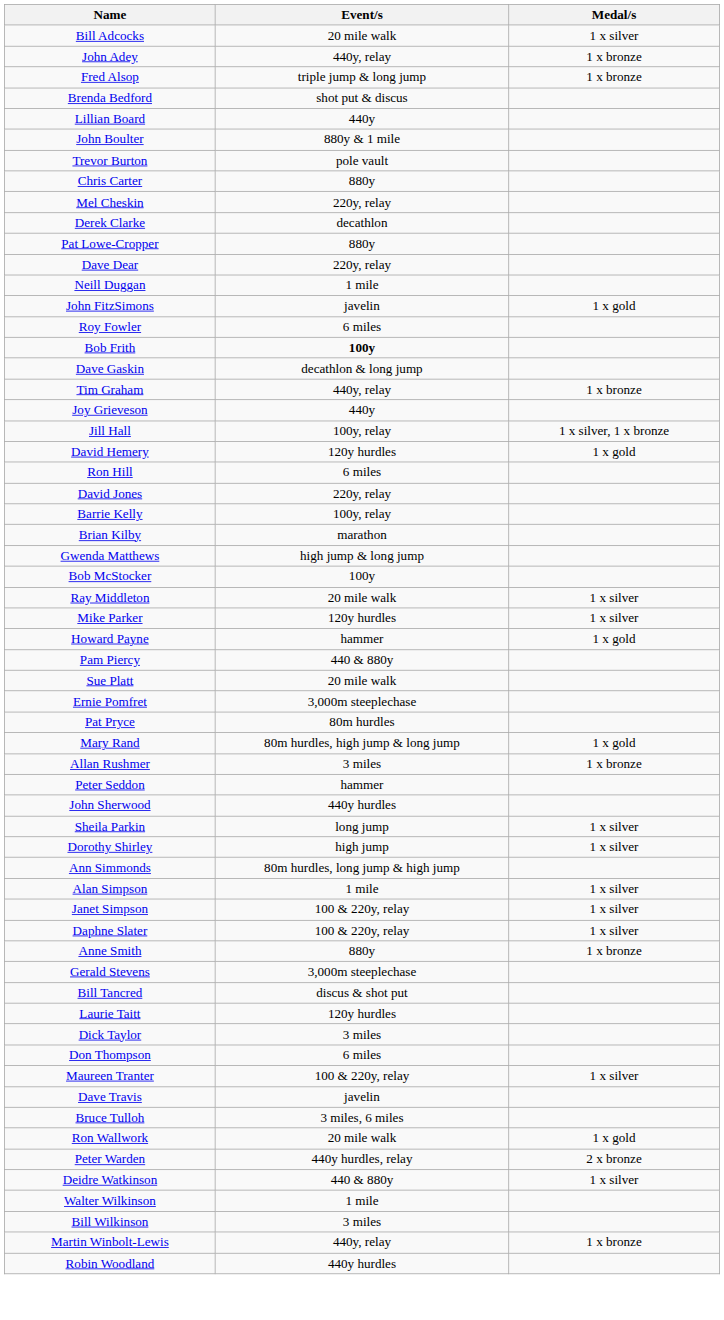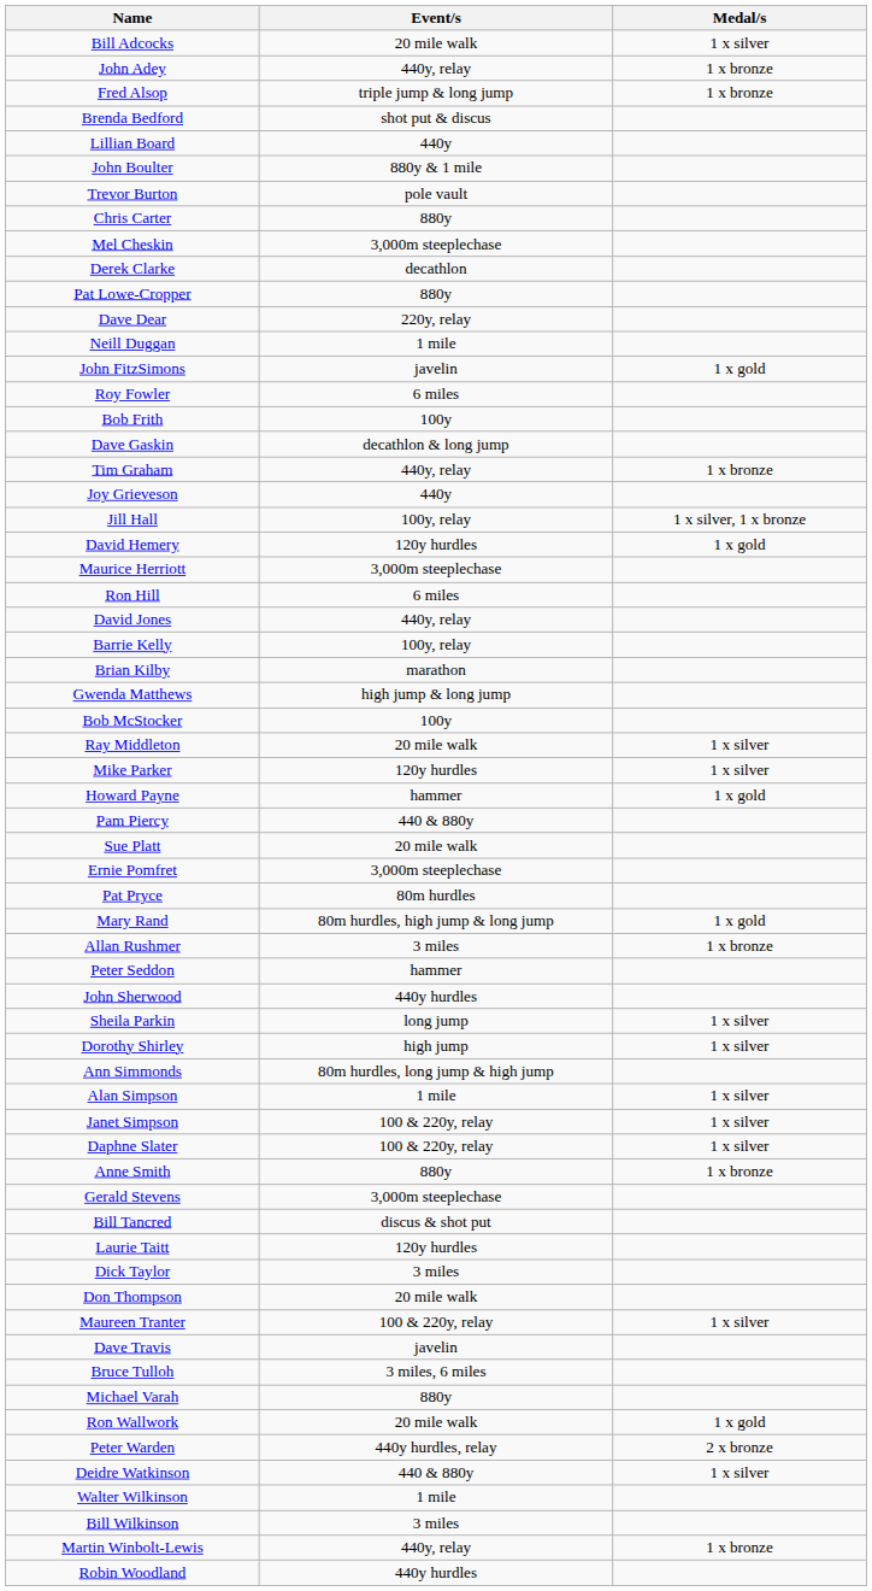Mel Cheskin | Event/s: 220y, relay -> 3,000m steeplechase
Bob Frith | Event/s: bold -> normal
+ row: Maurice Herriott | 3,000m steeplechase
David Jones | Event/s: 220y, relay -> 440y, relay
Don Thompson | Event/s: 6 miles -> 20 mile walk
+ row: Michael Varah | 880y
